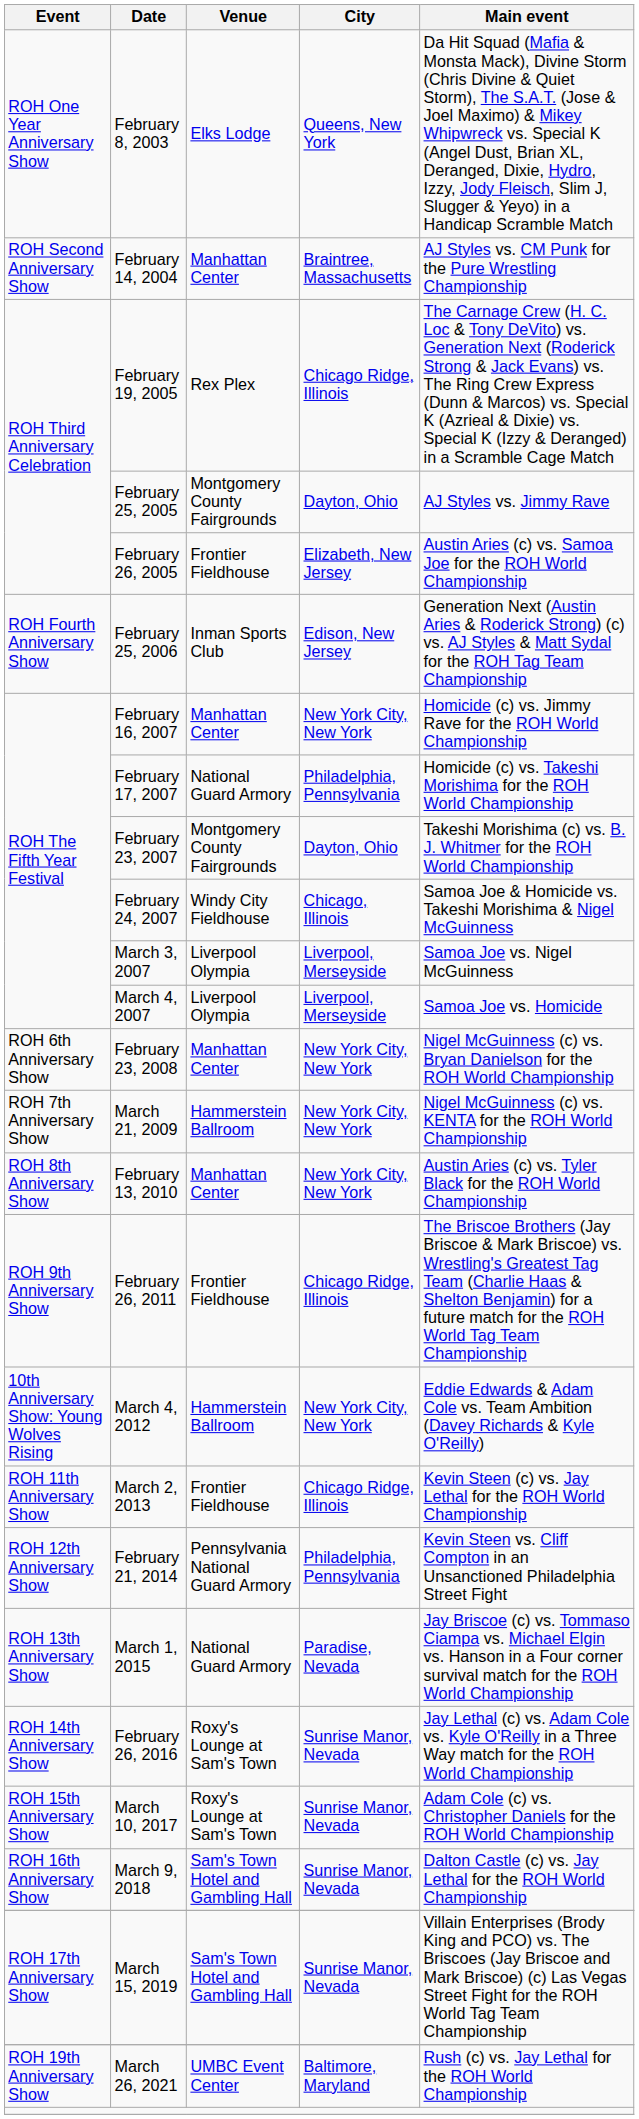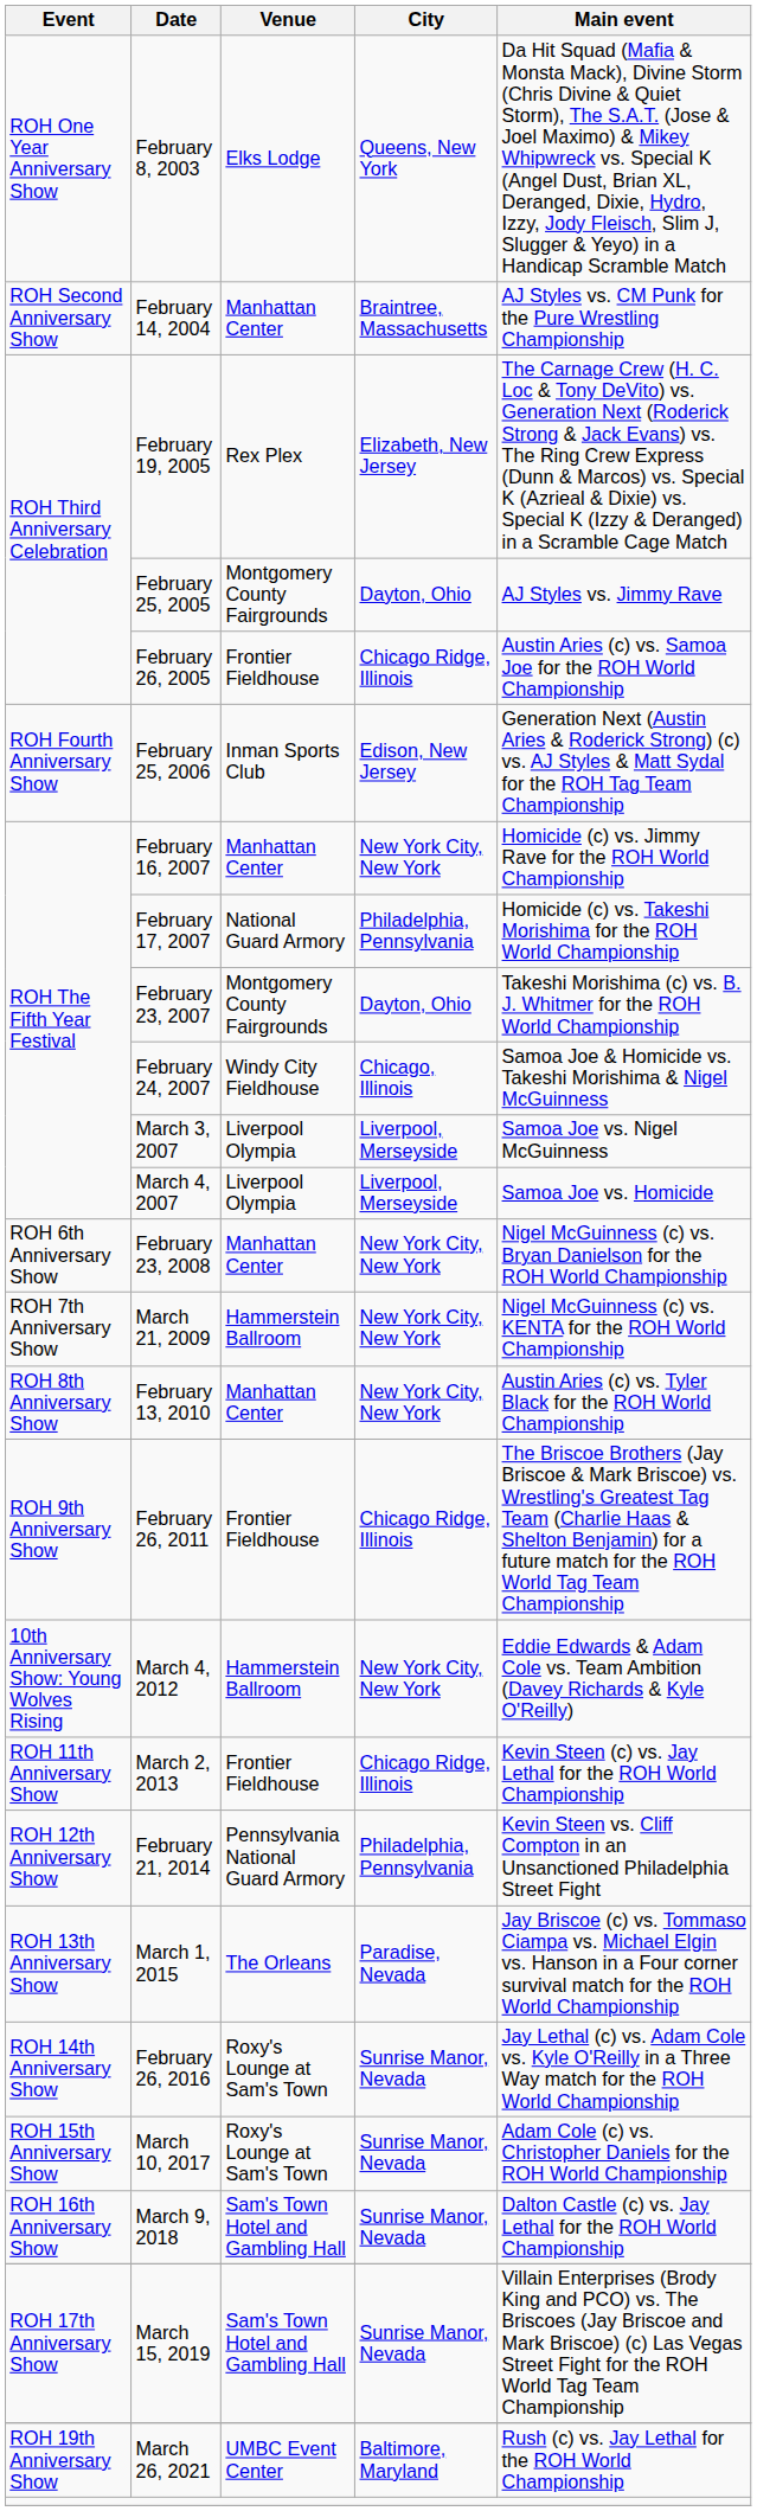February 19, 2005 | City: Chicago Ridge, Illinois -> Elizabeth, New Jersey
February 26, 2005 | City: Elizabeth, New Jersey -> Chicago Ridge, Illinois
March 1, 2015 | Venue: National Guard Armory -> The Orleans
